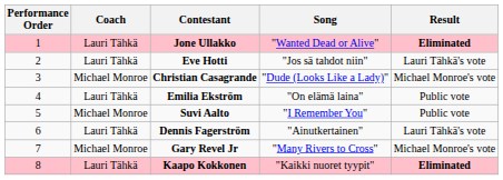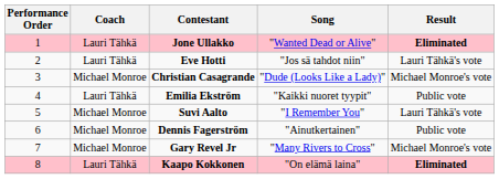Emilia Ekström | Song: "On elämä laina" -> "Kaikki nuoret tyypit"
Suvi Aalto | Result: Public vote -> Lauri Tähkä's vote
Dennis Fagerström | Coach: Lauri Tähkä -> Michael Monroe
Dennis Fagerström | Result: Lauri Tähkä's vote -> Public vote
Kaapo Kokkonen | Song: "Kaikki nuoret tyypit" -> "On elämä laina"
